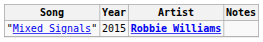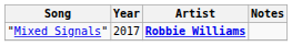"Mixed Signals" | Year: 2015 -> 2017
